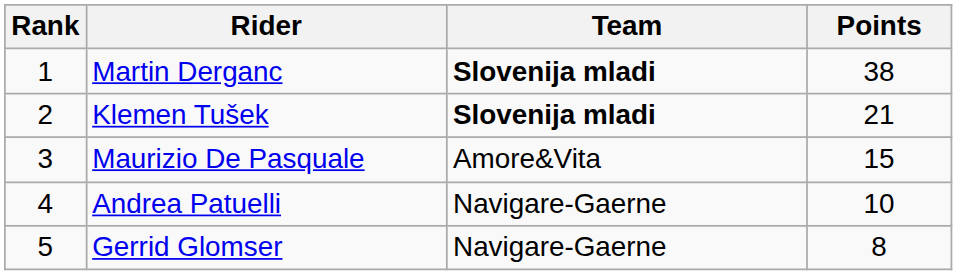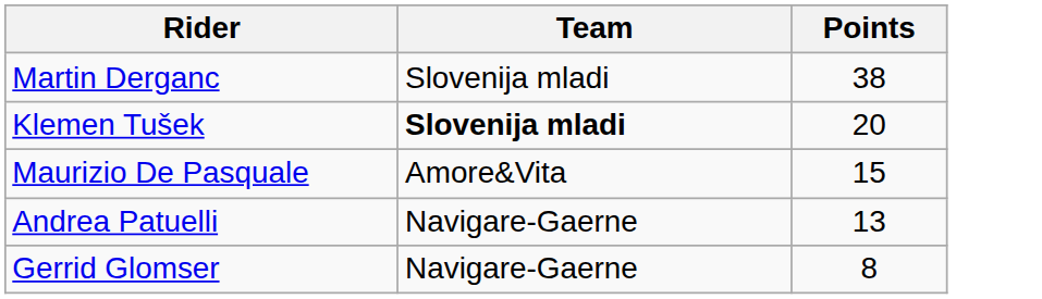- column: Rank | 1 | 2 | 3 | 4 | 5
Martin Derganc | Team: bold -> normal
Klemen Tušek | Points: 21 -> 20
Andrea Patuelli | Points: 10 -> 13
